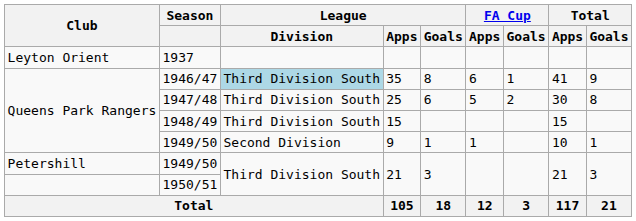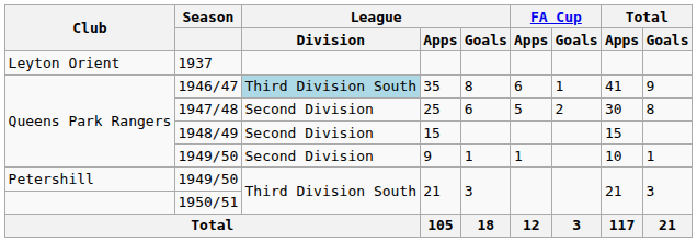1947/48 | League / Division: Third Division South -> Second Division
1948/49 | League / Division: Third Division South -> Second Division
